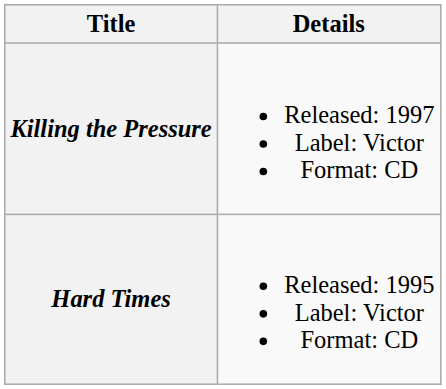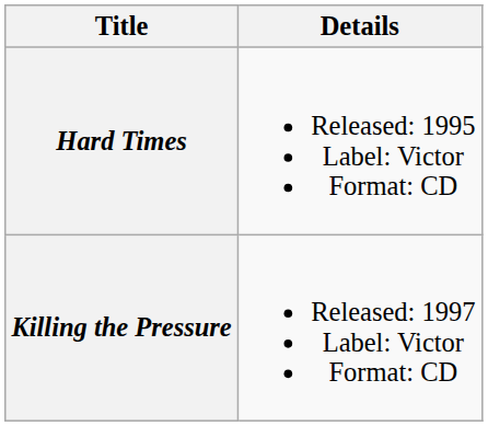rows swapped: Hard Times <-> Killing the Pressure
